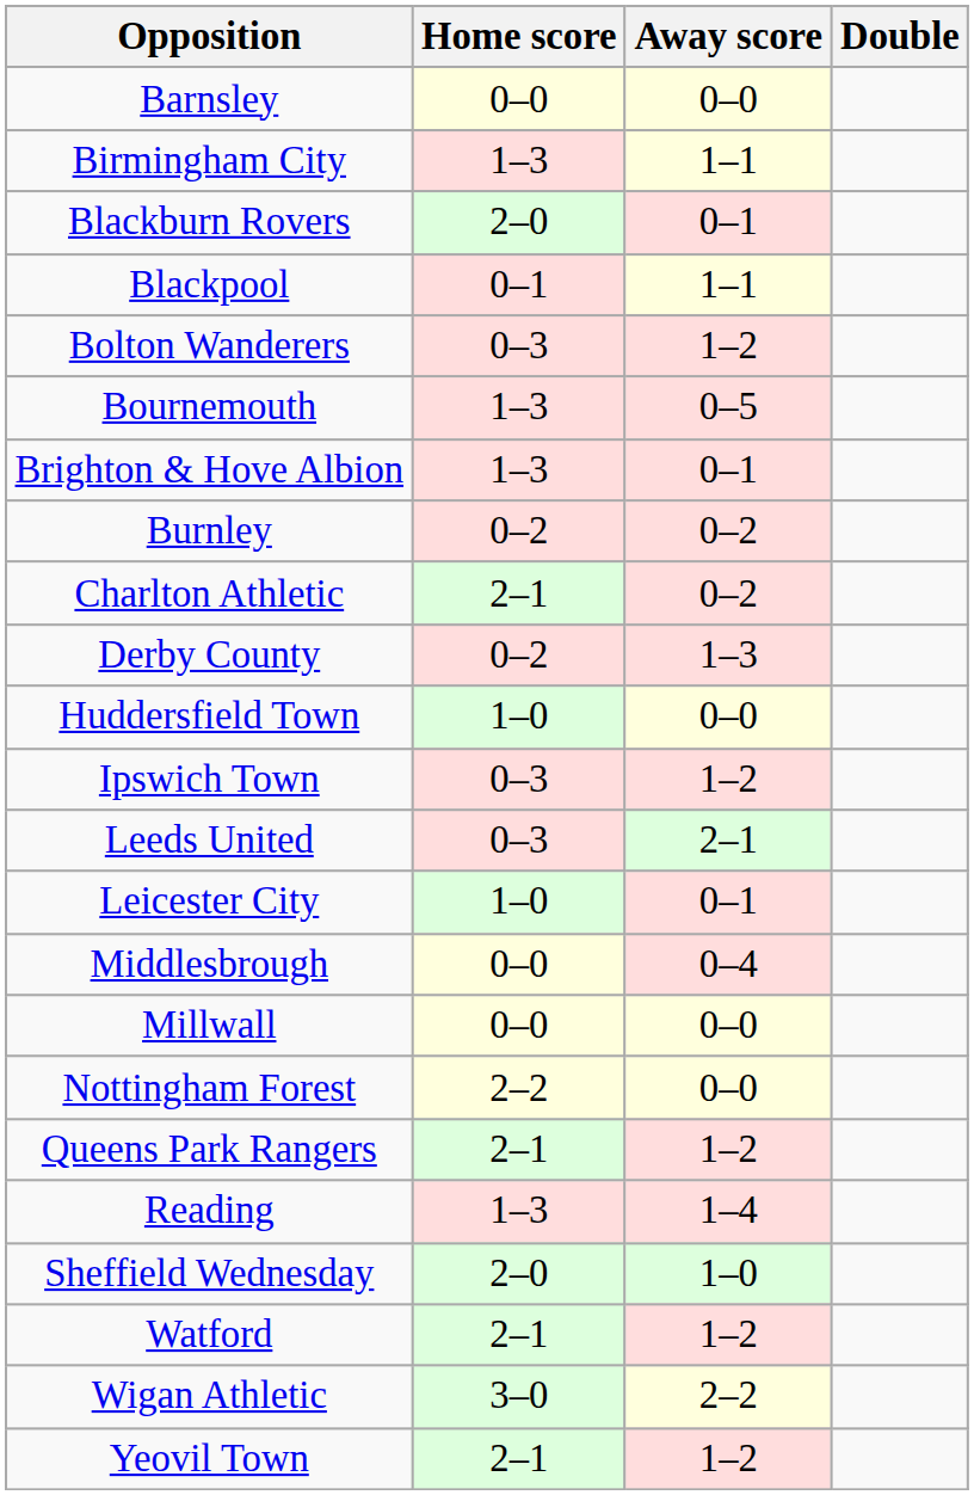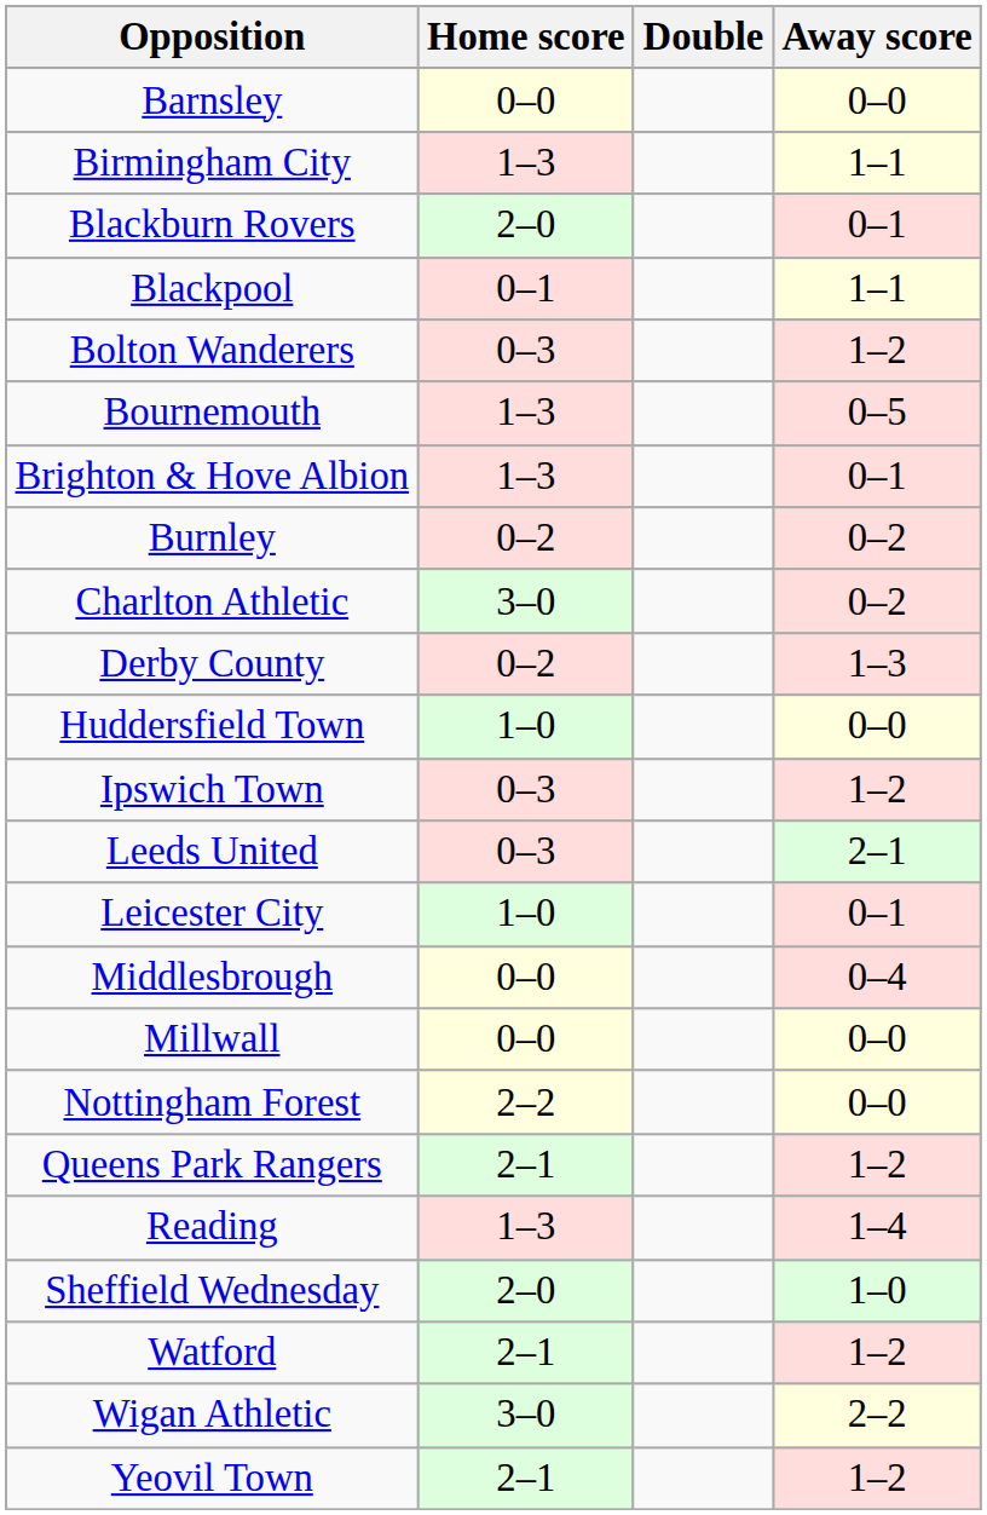columns swapped: Away score <-> Double
Charlton Athletic | Home score: 2–1 -> 3–0
